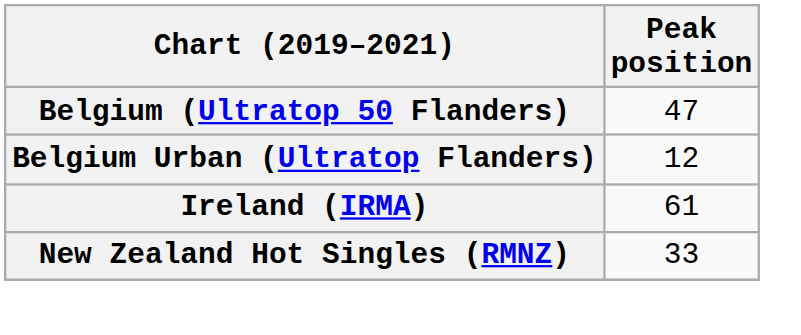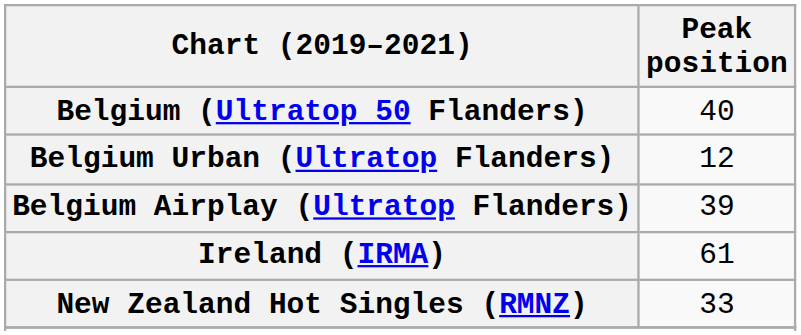Belgium (Ultratop 50 Flanders) | Peak position: 47 -> 40
+ row: Belgium Airplay (Ultratop Flanders) | 39
